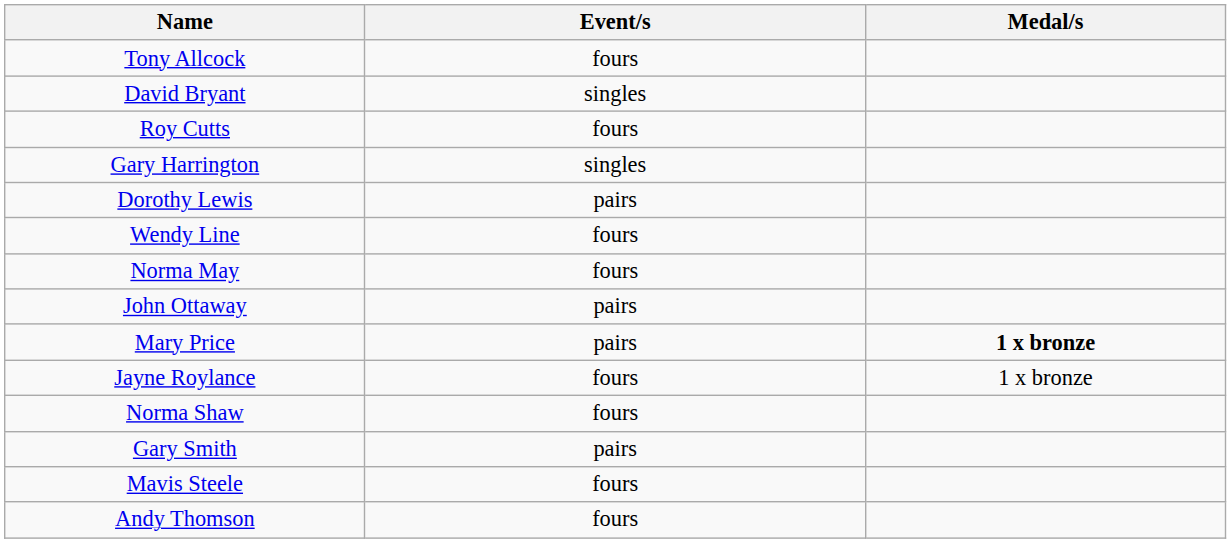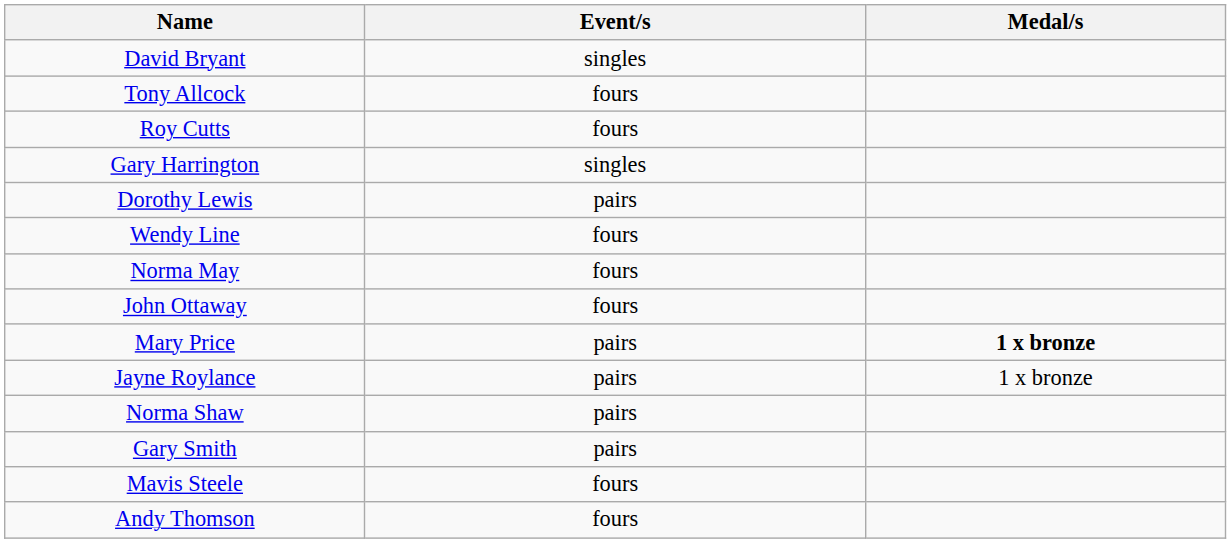rows swapped: Tony Allcock <-> David Bryant
John Ottaway | Event/s: pairs -> fours
Jayne Roylance | Event/s: fours -> pairs
Norma Shaw | Event/s: fours -> pairs
